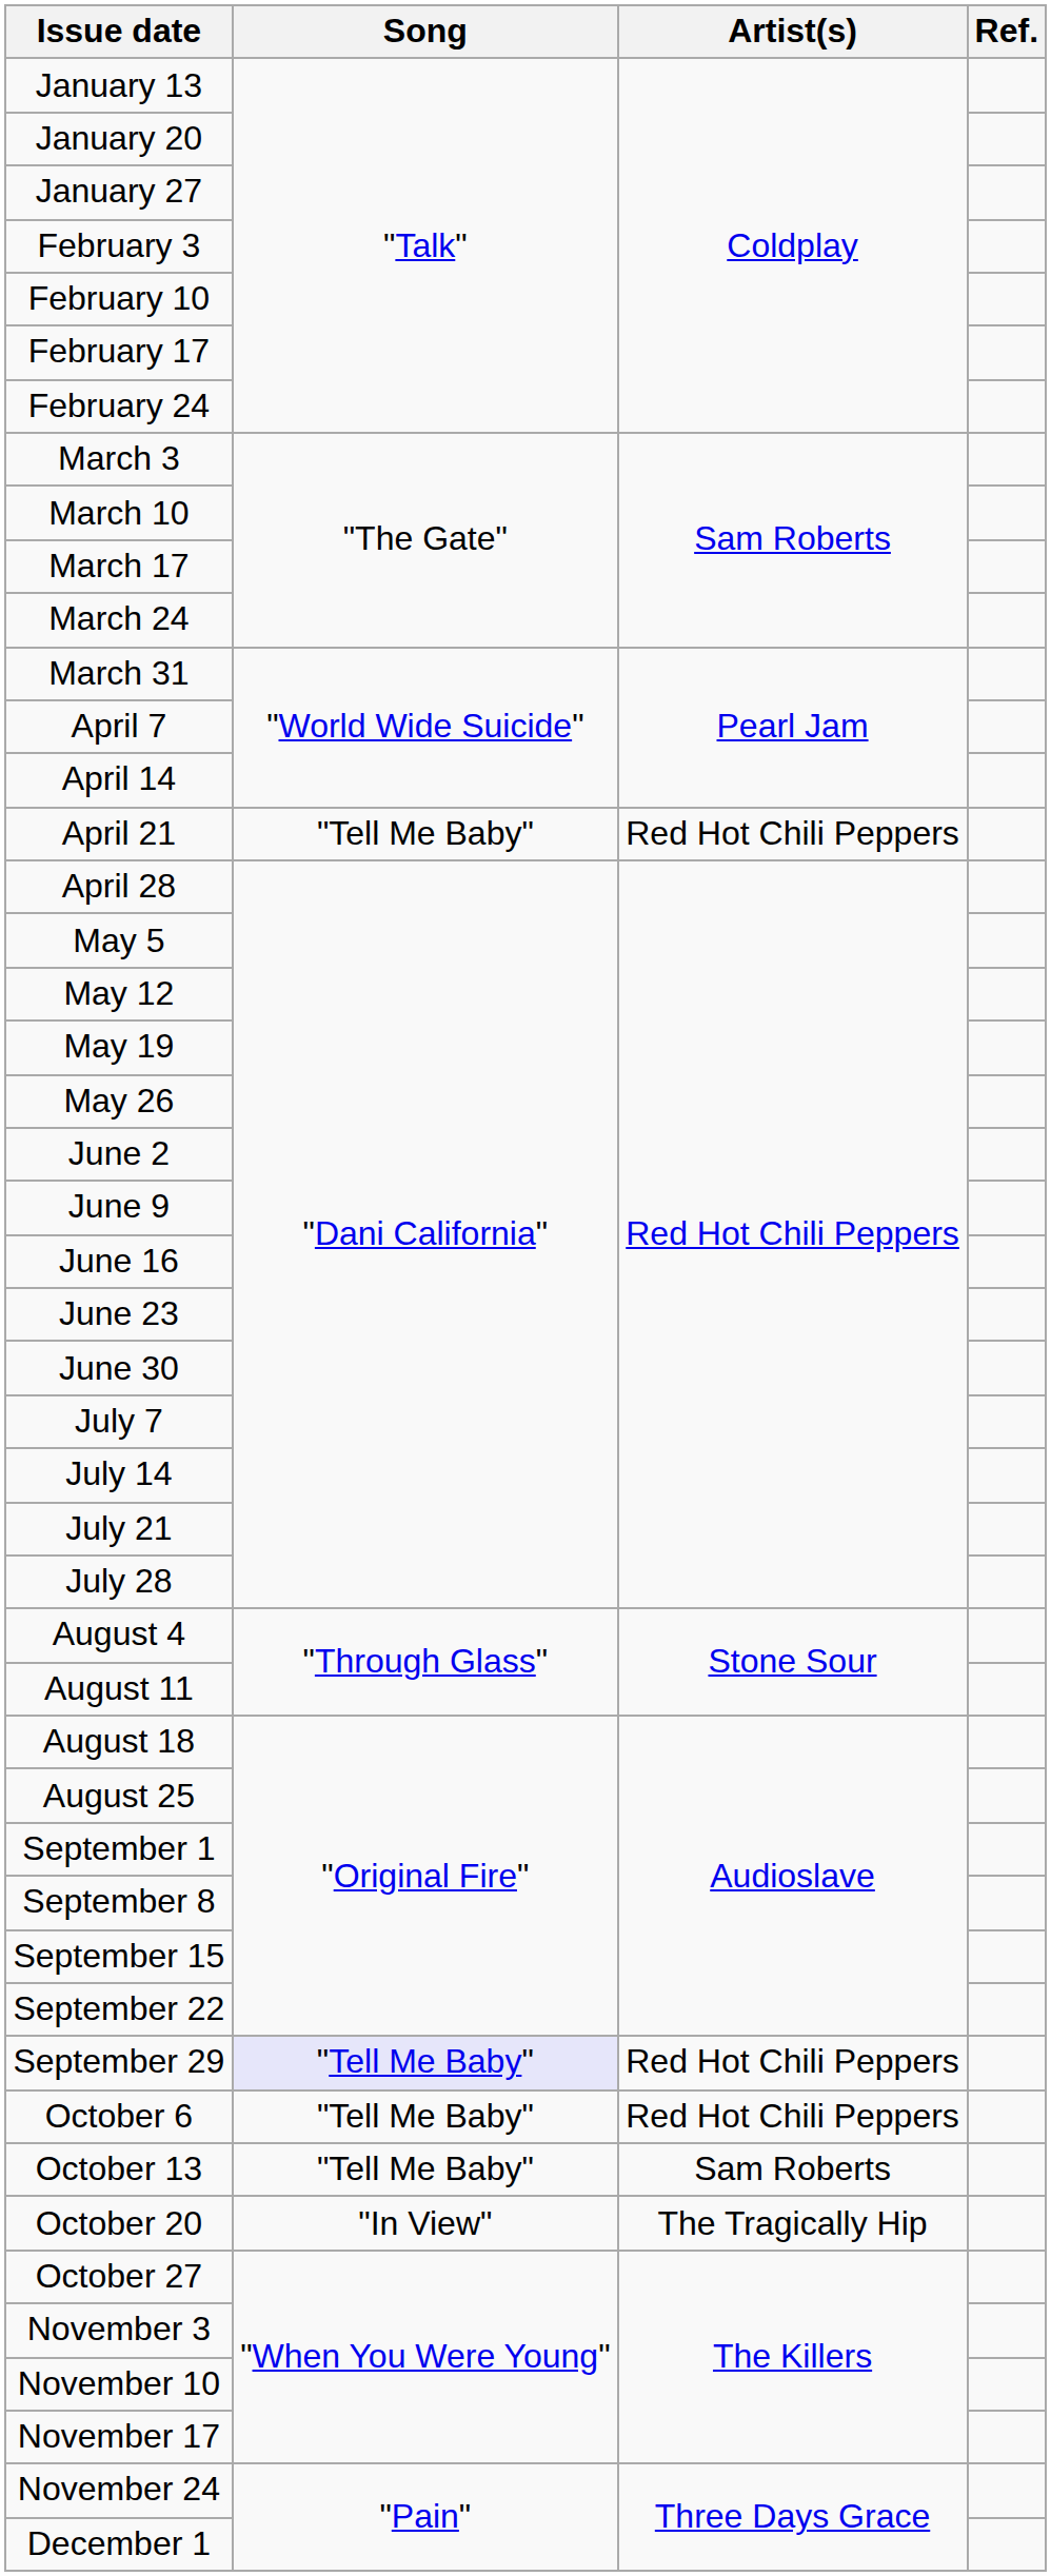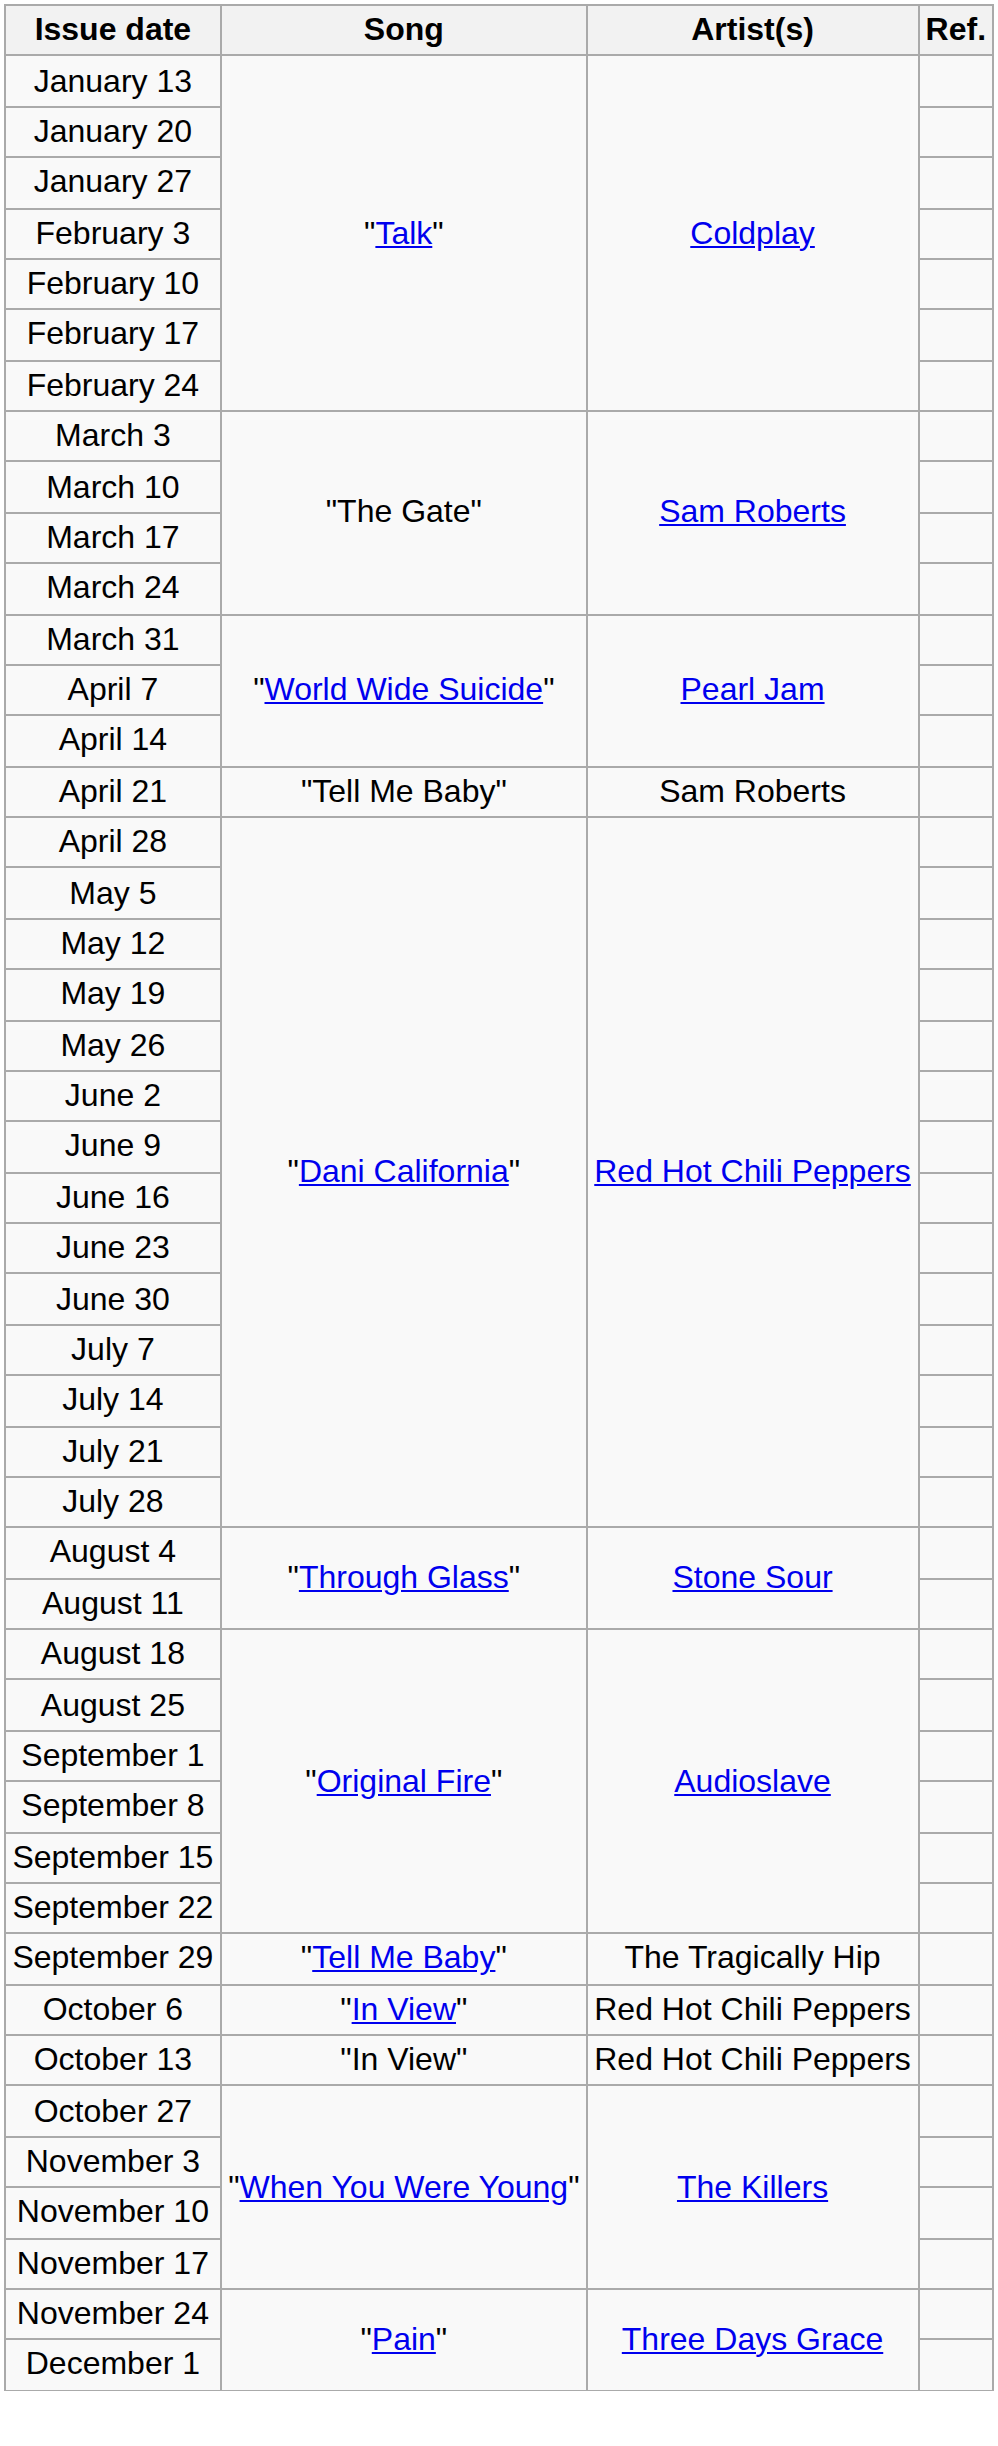April 21 | Artist(s): Red Hot Chili Peppers -> Sam Roberts
September 29 | Song: lavender background -> no background
September 29 | Artist(s): Red Hot Chili Peppers -> The Tragically Hip
October 6 | Song: "Tell Me Baby" -> "In View"
October 13 | Song: "Tell Me Baby" -> "In View"
October 13 | Artist(s): Sam Roberts -> Red Hot Chili Peppers
- row: October 20 | "In View" | The Tragically Hip
